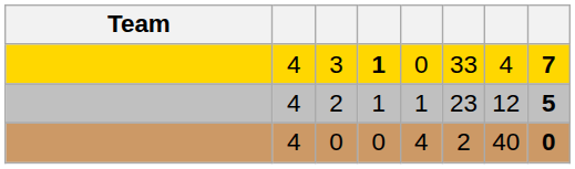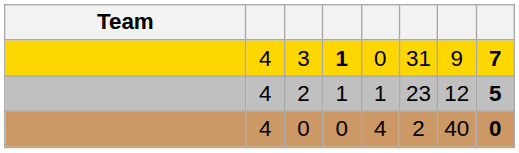3 | column 6: 33 -> 31
3 | column 7: 4 -> 9
